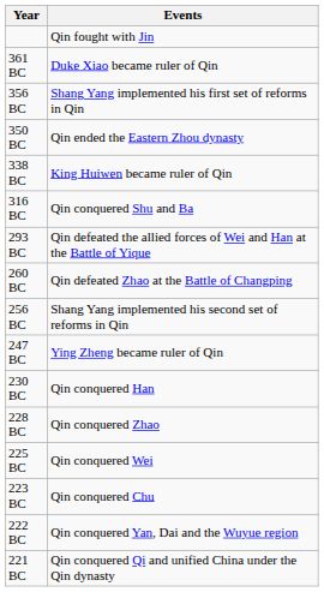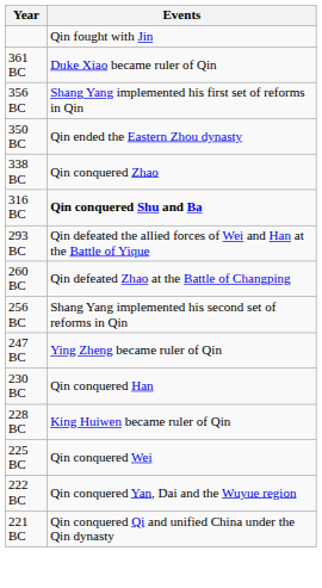338 BC | Events: King Huiwen became ruler of Qin -> Qin conquered Zhao
316 BC | Events: normal -> bold
228 BC | Events: Qin conquered Zhao -> King Huiwen became ruler of Qin
- row: 223 BC | Qin conquered Chu
